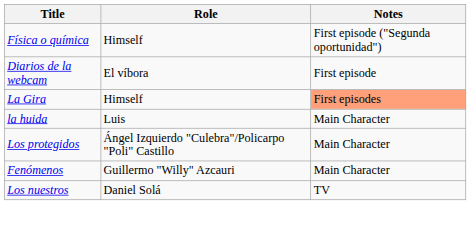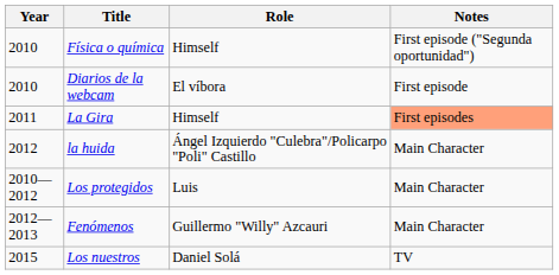+ column: Year | 2010 | 2010 | 2011 | 2012 | 2010—2012 | 2012—2013 | 2015
la huida | Role: Luis -> Ángel Izquierdo "Culebra"/Policarpo "Poli" Castillo
Los protegidos | Role: Ángel Izquierdo "Culebra"/Policarpo "Poli" Castillo -> Luis
